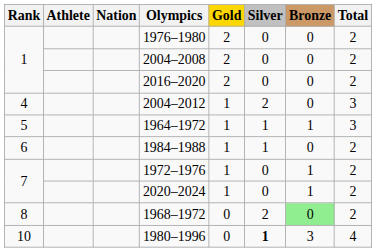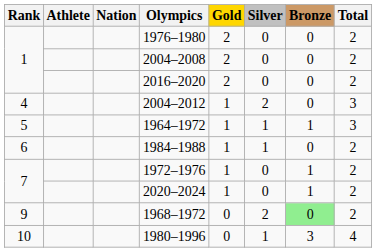1968–1972 | Rank: 8 -> 9
1980–1996 | Silver: bold -> normal
